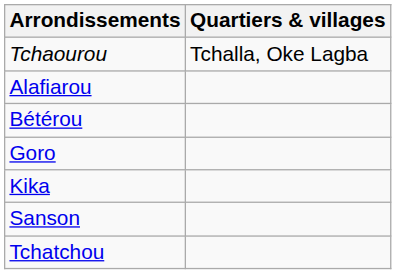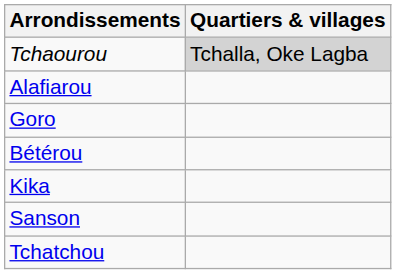Tchaourou | Quartiers & villages: no background -> lightgrey background
rows swapped: Bétérou <-> Goro
